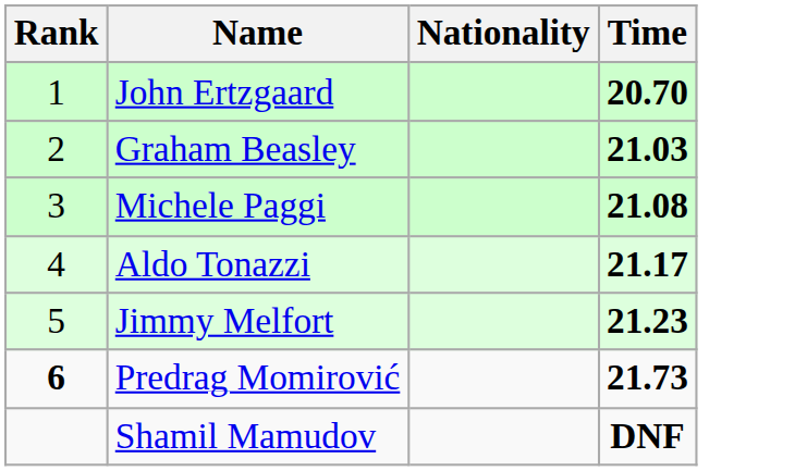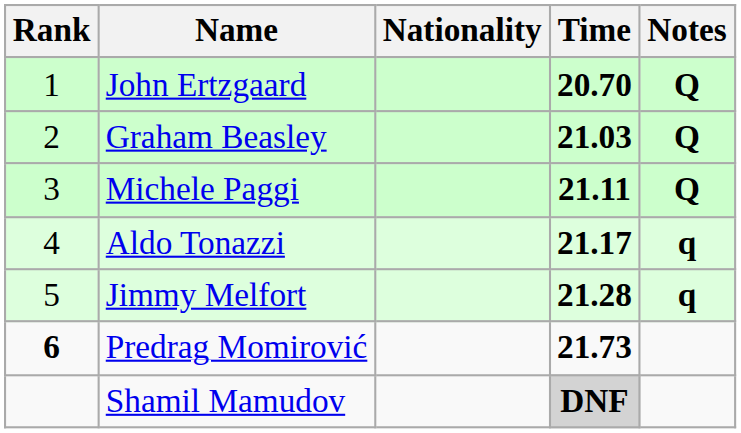+ column: Notes | Q | Q | Q | q | q
Michele Paggi | Time: 21.08 -> 21.11
Jimmy Melfort | Time: 21.23 -> 21.28
Shamil Mamudov | Time: no background -> lightgrey background
